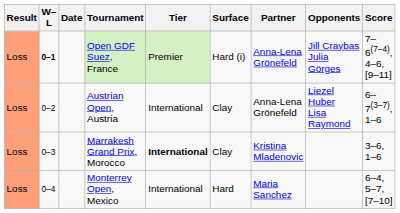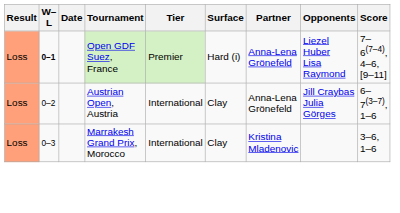Open GDF Suez, France | Opponents: Jill Craybas Julia Görges -> Liezel Huber Lisa Raymond
Austrian Open, Austria | Opponents: Liezel Huber Lisa Raymond -> Jill Craybas Julia Görges
Marrakesh Grand Prix, Morocco | Tier: bold -> normal
- row: Loss | 0–4 | Monterrey Open, Mexico | International | Hard | Maria Sanchez | 6–4, 5–7, [7–10]
